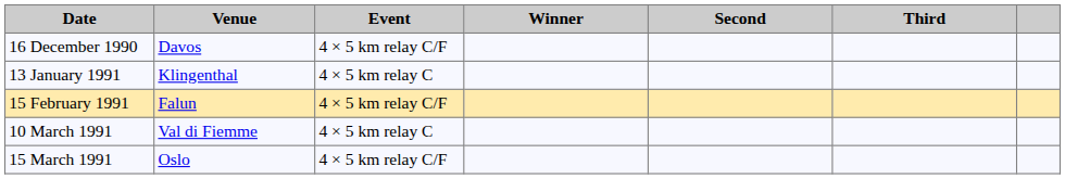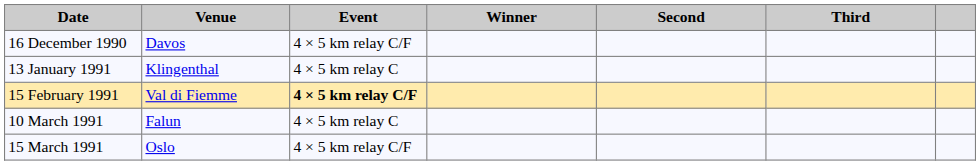15 February 1991 | Venue: Falun -> Val di Fiemme
15 February 1991 | Event: normal -> bold
10 March 1991 | Venue: Val di Fiemme -> Falun
